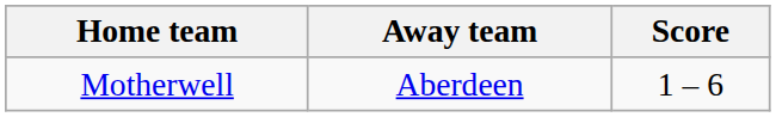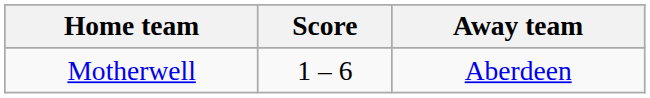columns swapped: Score <-> Away team
